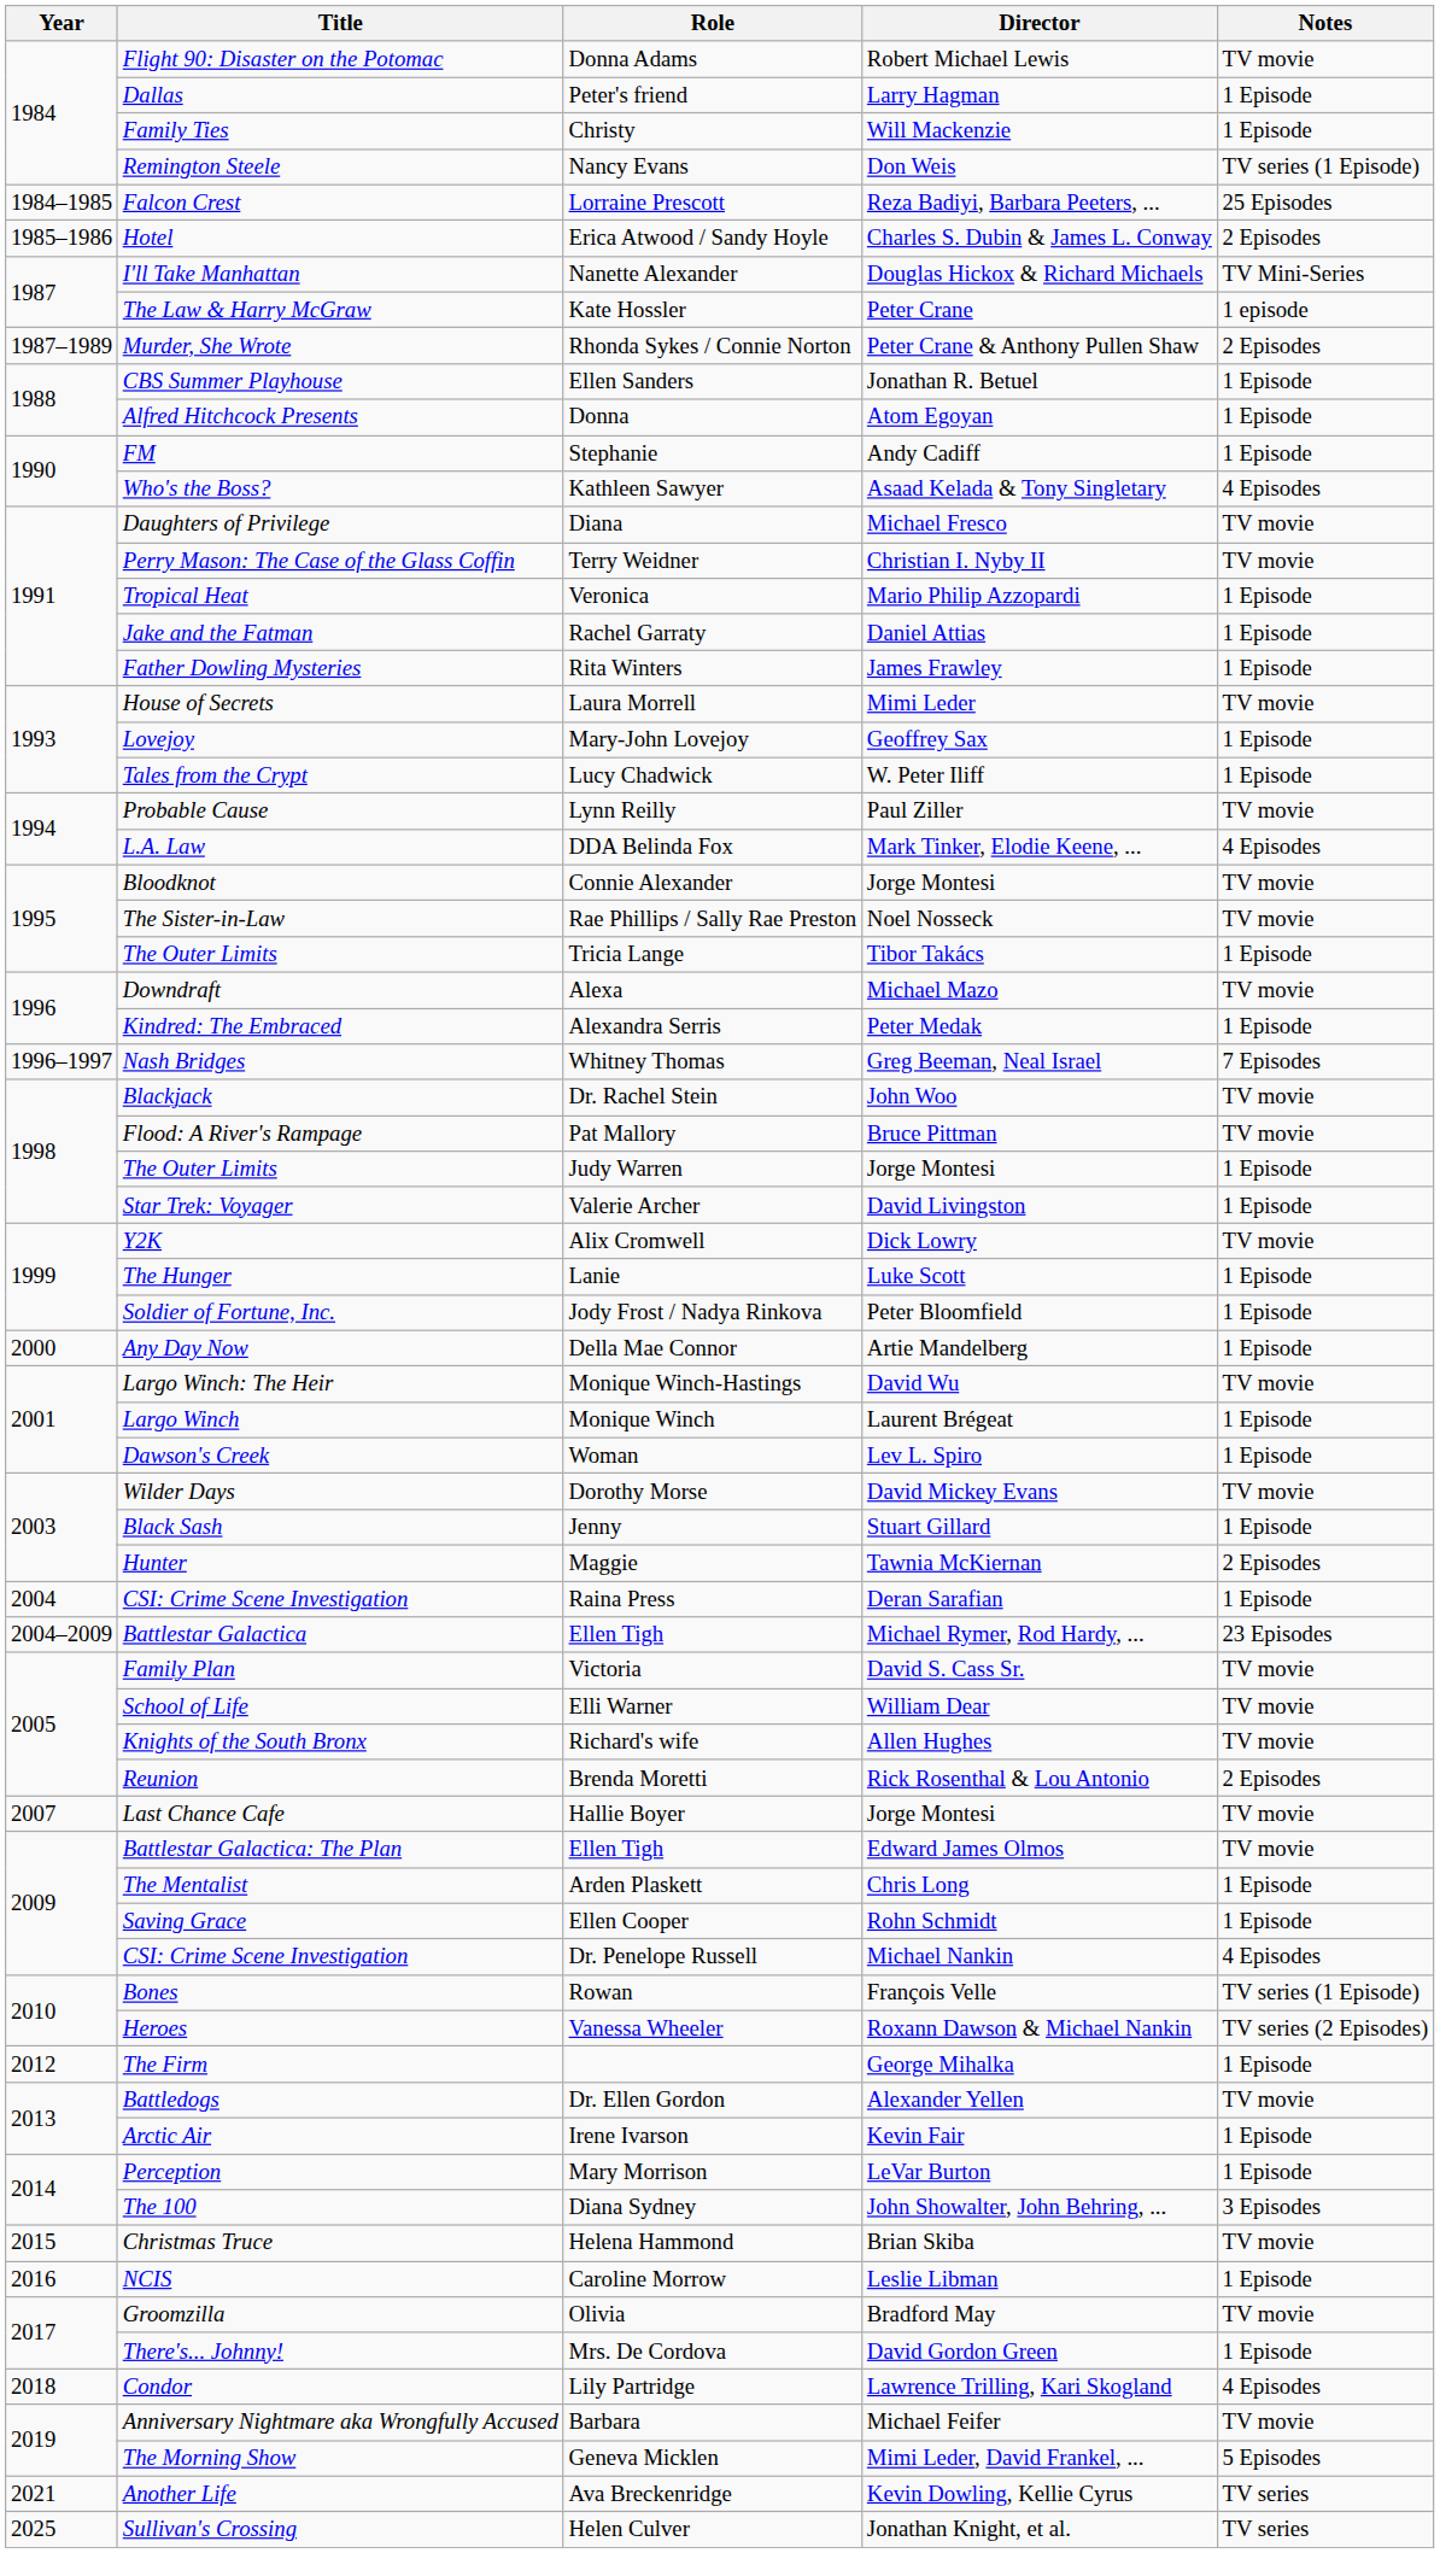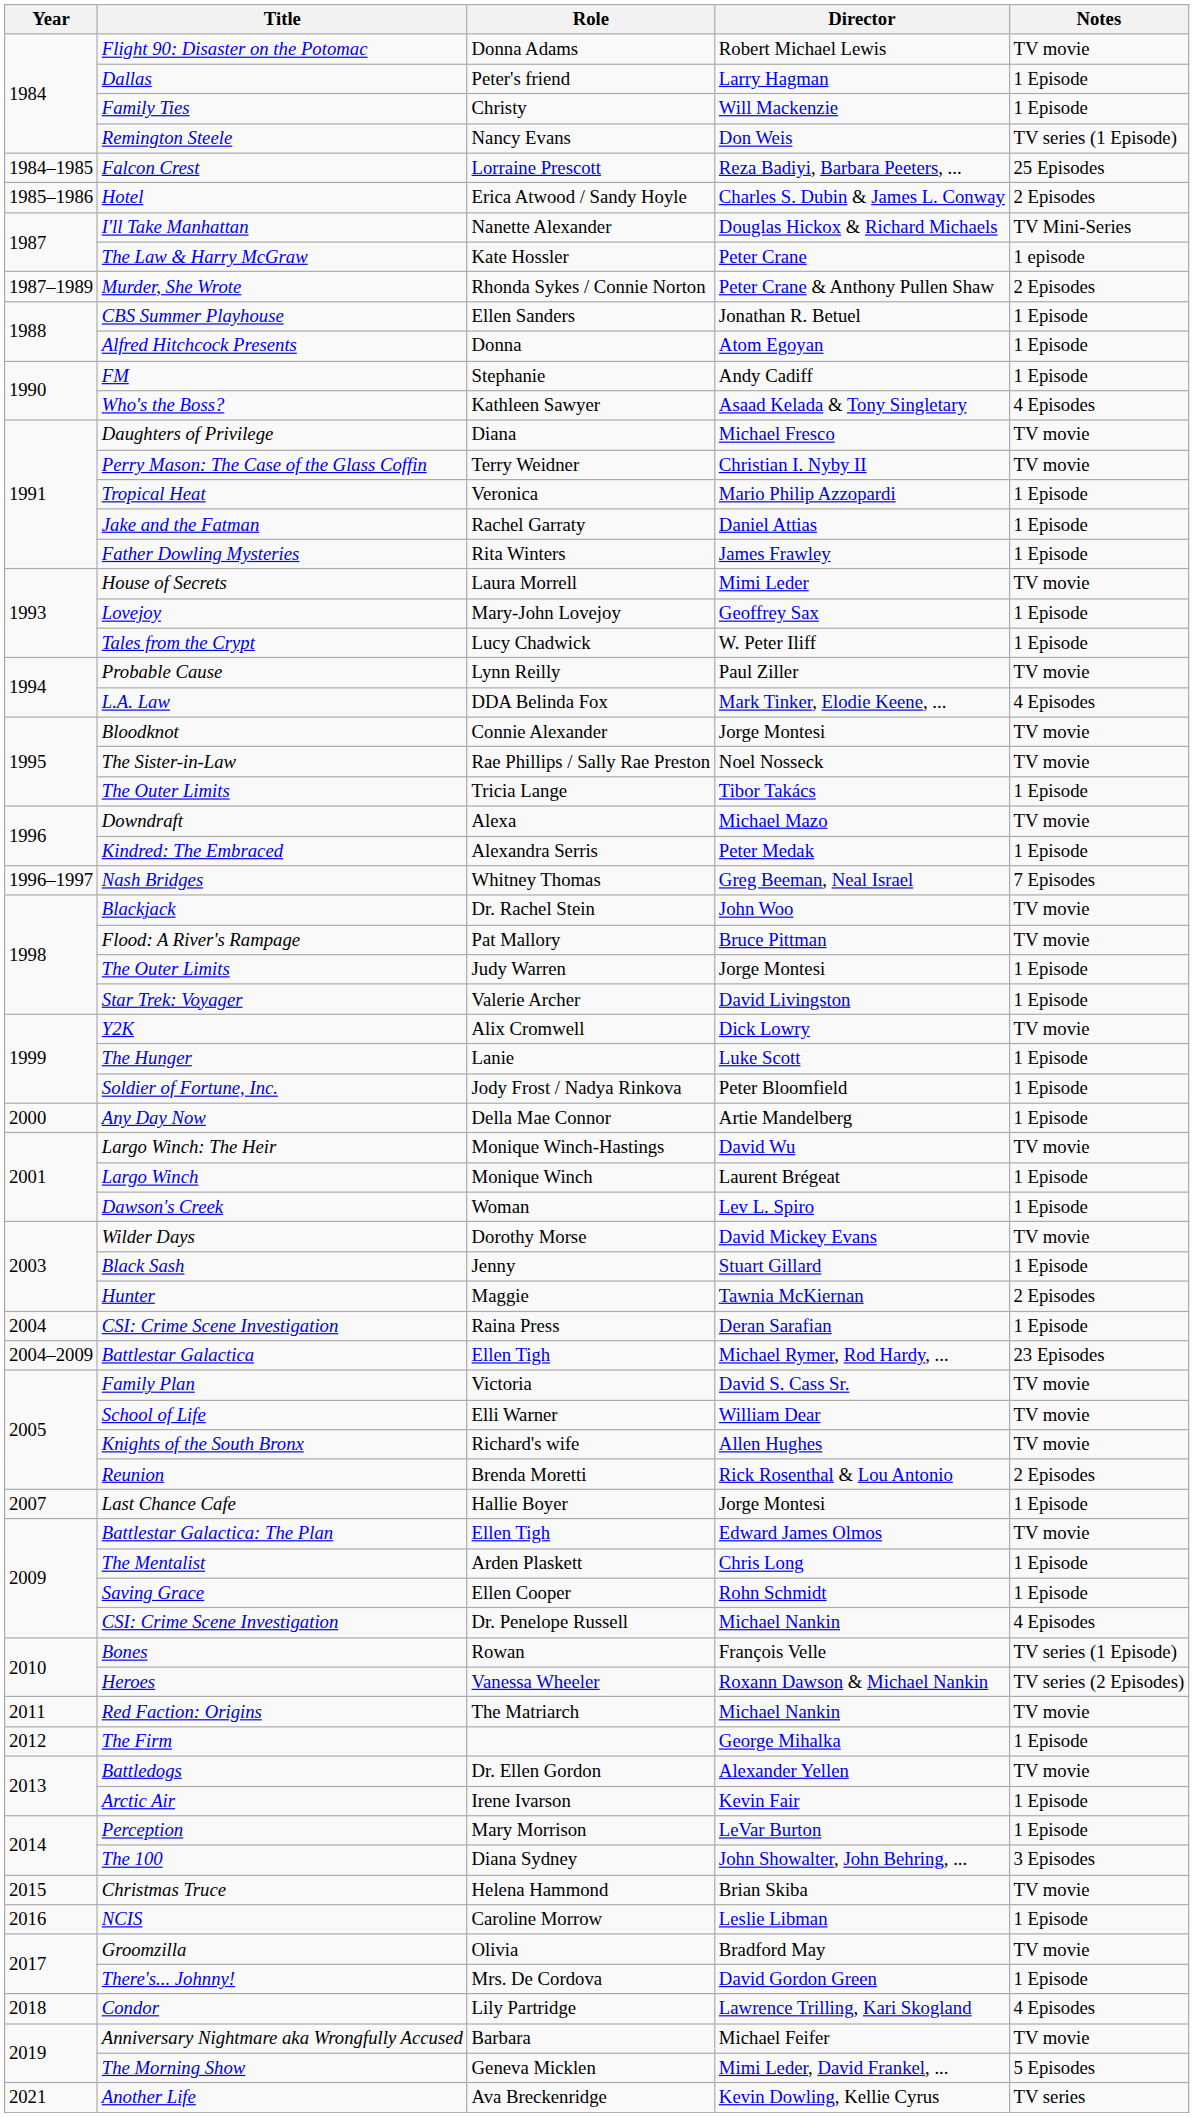Hallie Boyer | Notes: TV movie -> 1 Episode
+ row: 2011 | Red Faction: Origins | The Matriarch | Michael Nankin | TV movie
- row: 2025 | Sullivan's Crossing | Helen Culver | Jonathan Knight, et al. | TV series
